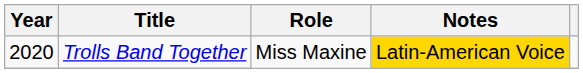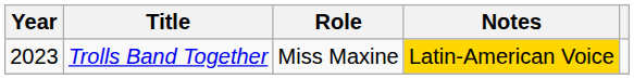Trolls Band Together | Year: 2020 -> 2023
